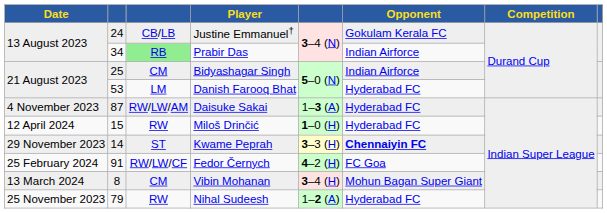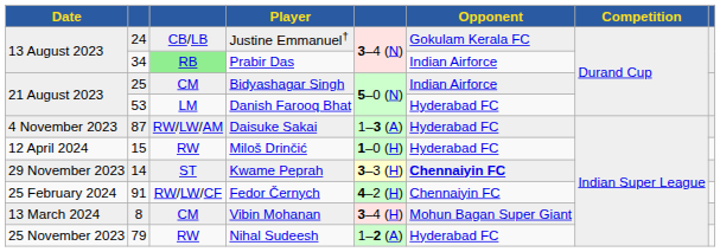Fedor Černych | Opponent: FC Goa -> Chennaiyin FC
